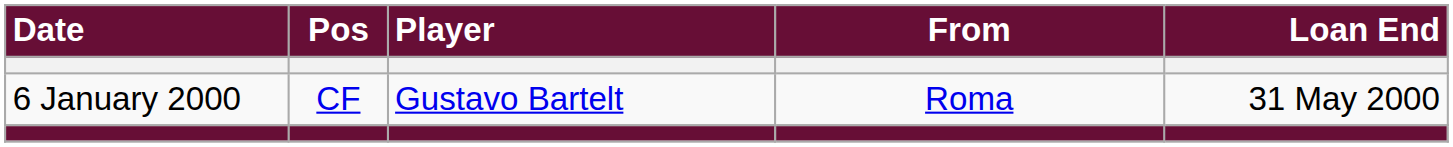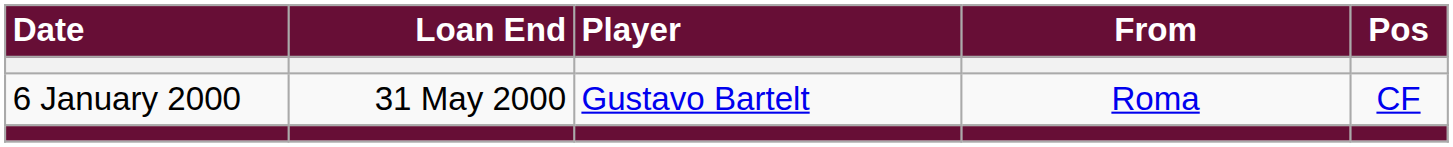columns swapped: Pos <-> Loan End
